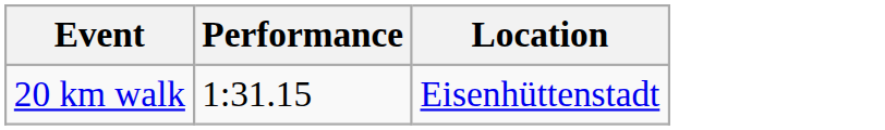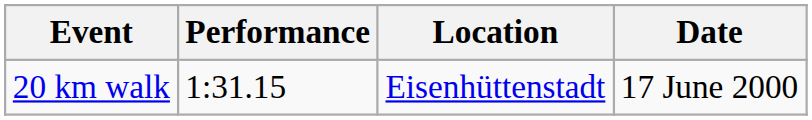+ column: Date | 17 June 2000
